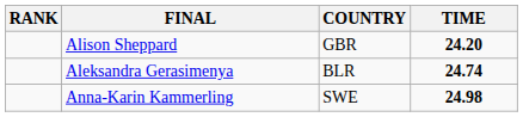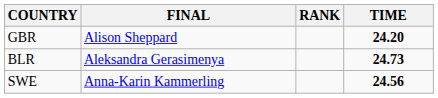columns swapped: RANK <-> COUNTRY
Aleksandra Gerasimenya | TIME: 24.74 -> 24.73
Anna-Karin Kammerling | TIME: 24.98 -> 24.56
